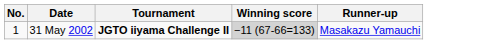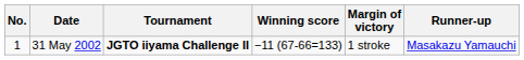+ column: Margin of victory | 1 stroke
31 May 2002 | Winning score: lightgrey background -> no background
